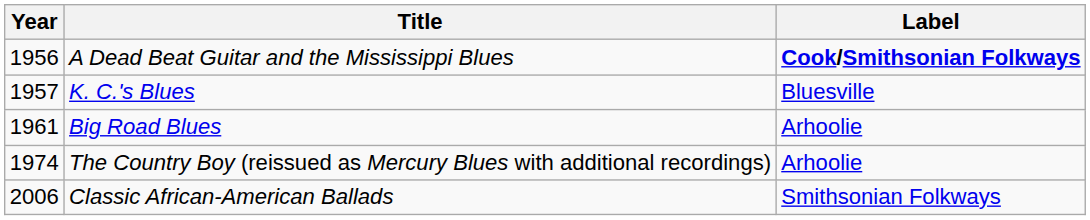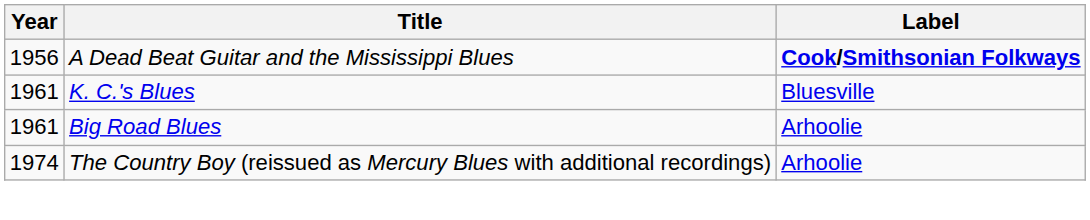K. C.'s Blues | Year: 1957 -> 1961
- row: 2006 | Classic African-American Ballads | Smithsonian Folkways
